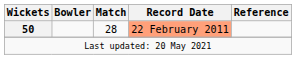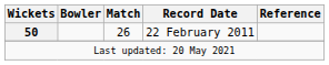50 | Match: 28 -> 26
50 | Record Date: lightsalmon background -> no background
